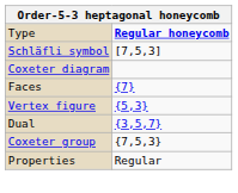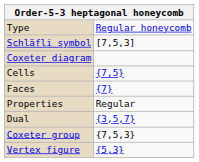Type | column 2: bold -> normal
+ row: Cells | {7,5}
rows swapped: Vertex figure <-> Properties
